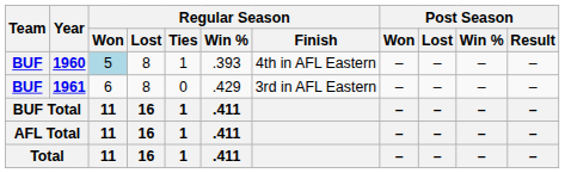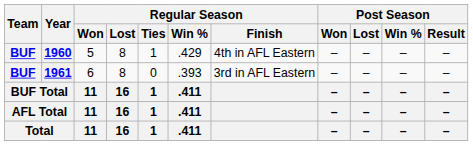1960 | Regular Season / Won: lightblue background -> no background
1960 | Regular Season / Win %: .393 -> .429
1961 | Regular Season / Win %: .429 -> .393
